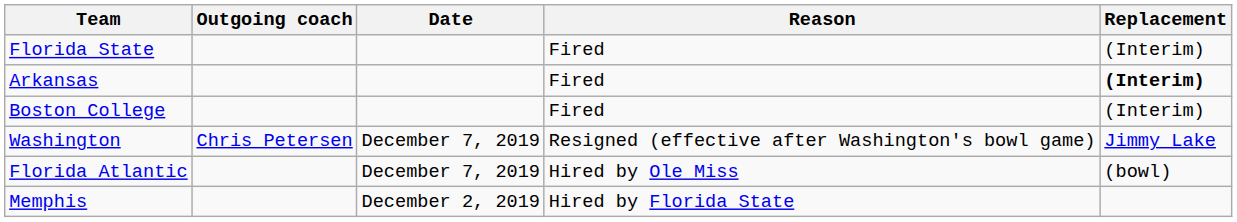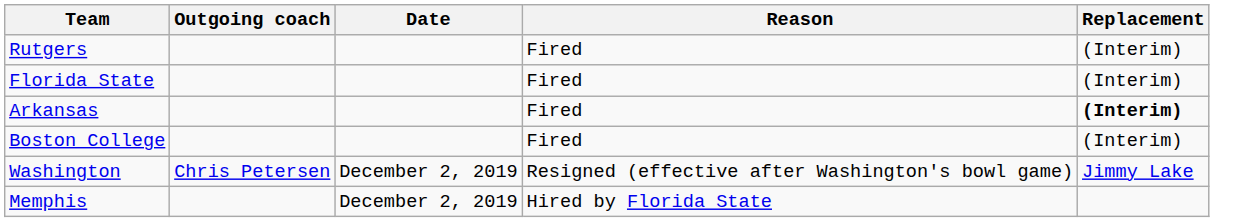+ row: Rutgers | Fired | (Interim)
Washington | Date: December 7, 2019 -> December 2, 2019
- row: Florida Atlantic | December 7, 2019 | Hired by Ole Miss | (bowl)
